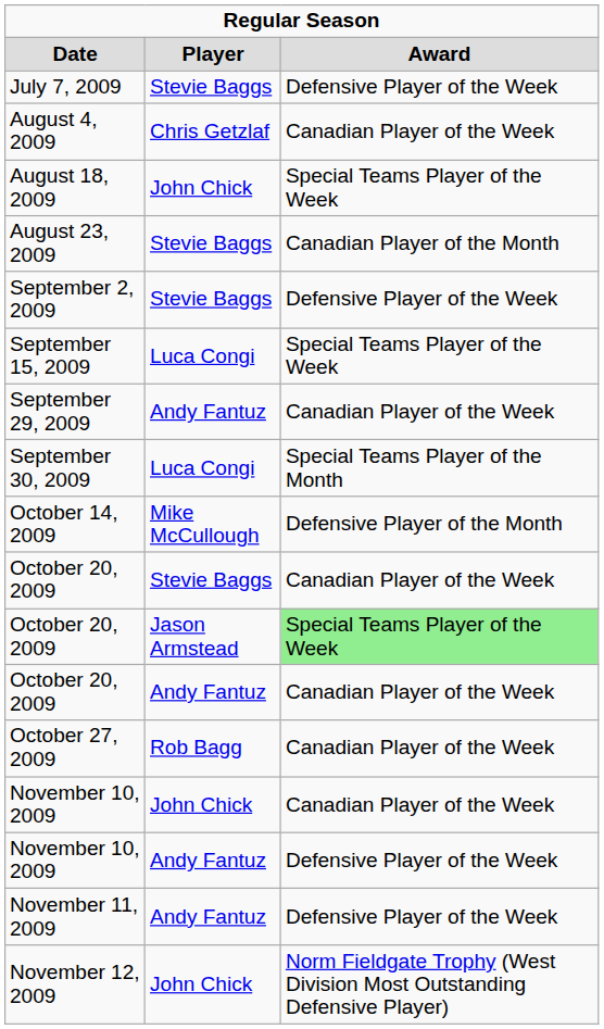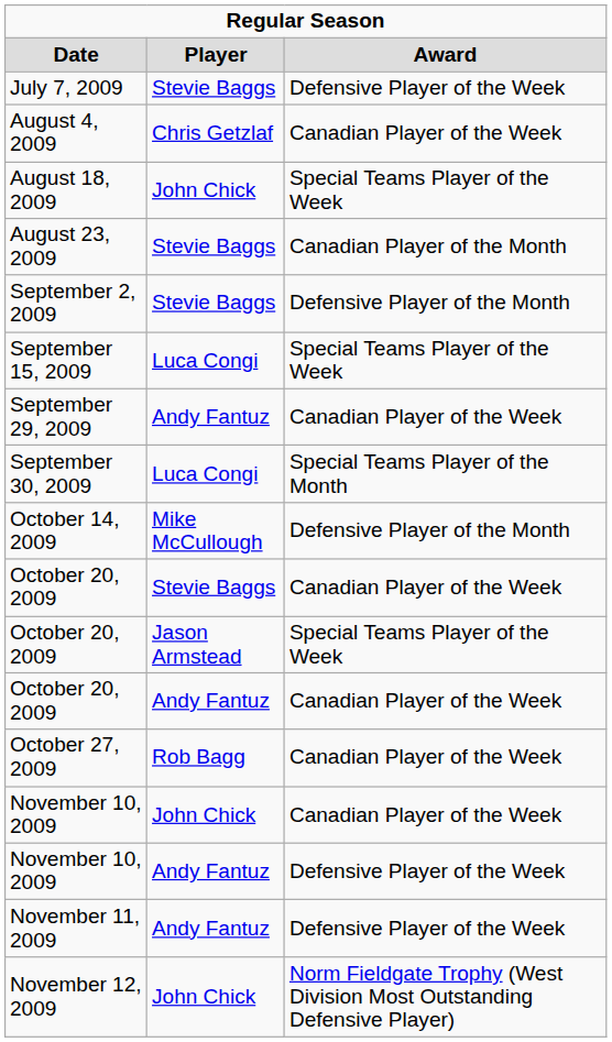September 2, 2009 | column 3: Defensive Player of the Week -> Defensive Player of the Month
October 20, 2009 / Jason Armstead | column 3: lightgreen background -> no background
